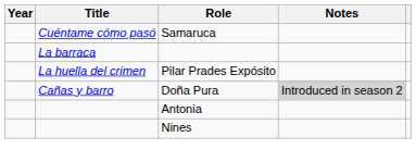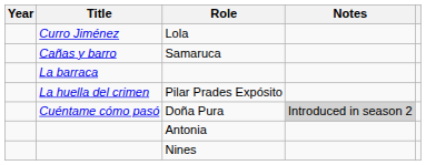+ row: Curro Jiménez | Lola
Samaruca | Title: Cuéntame cómo pasó -> Cañas y barro
Doña Pura | Title: Cañas y barro -> Cuéntame cómo pasó
